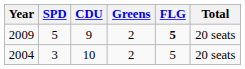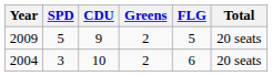2009 | FLG: bold -> normal
2004 | FLG: 5 -> 6
